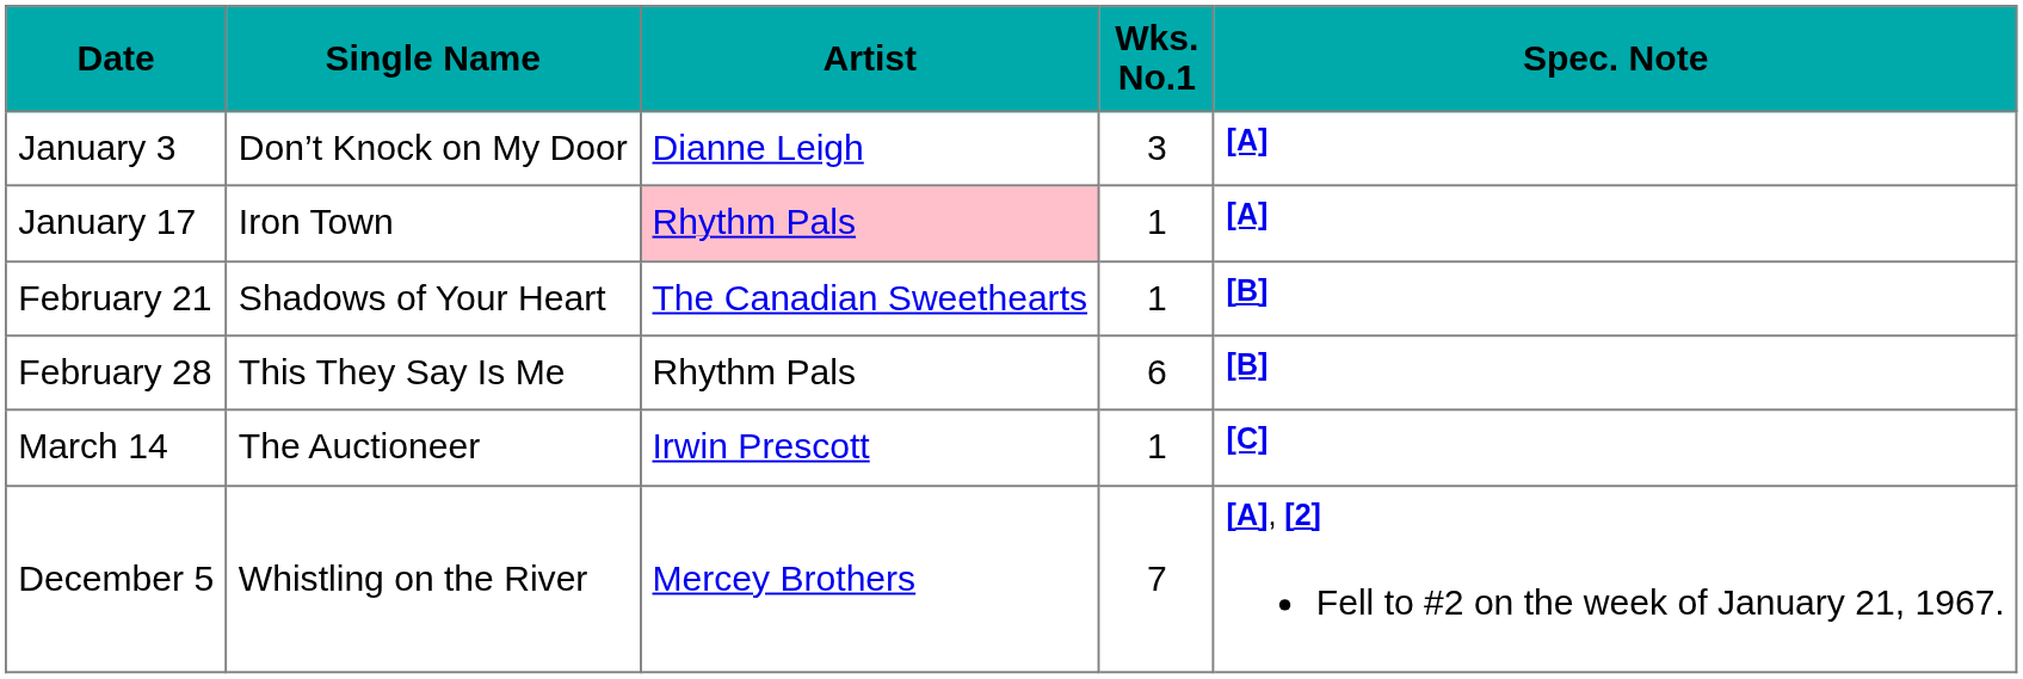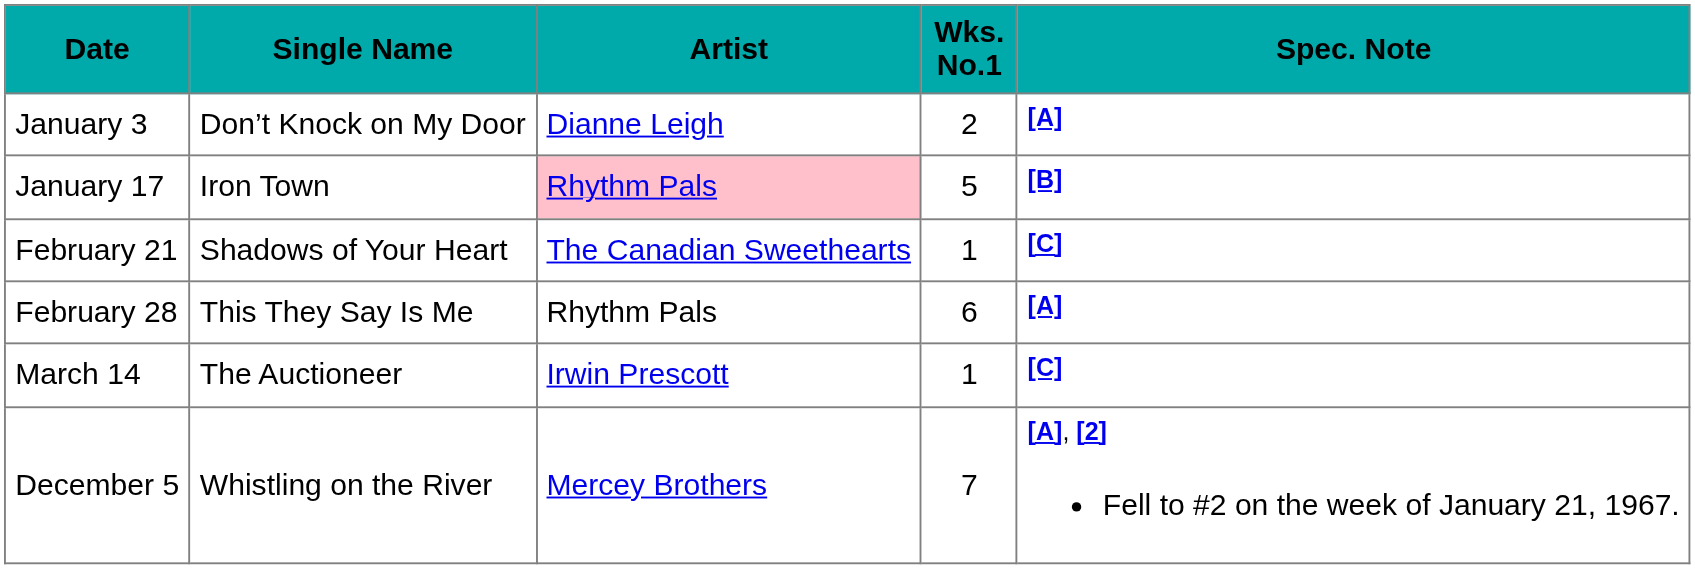January 3 | Wks. No.1: 3 -> 2
January 17 | Wks. No.1: 1 -> 5
January 17 | Spec. Note: [A] -> [B]
February 21 | Spec. Note: [B] -> [C]
February 28 | Spec. Note: [B] -> [A]
